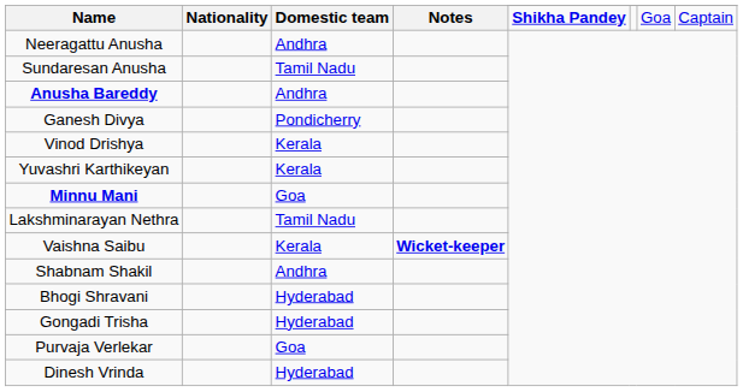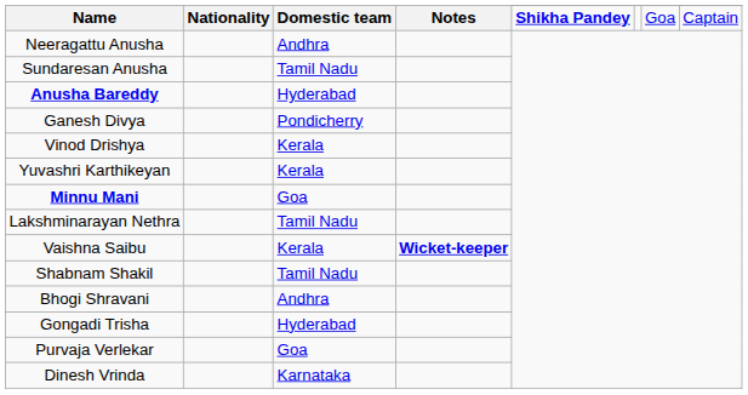Anusha Bareddy | Domestic team: Andhra -> Hyderabad
Shabnam Shakil | Domestic team: Andhra -> Tamil Nadu
Bhogi Shravani | Domestic team: Hyderabad -> Andhra
Dinesh Vrinda | Domestic team: Hyderabad -> Karnataka
